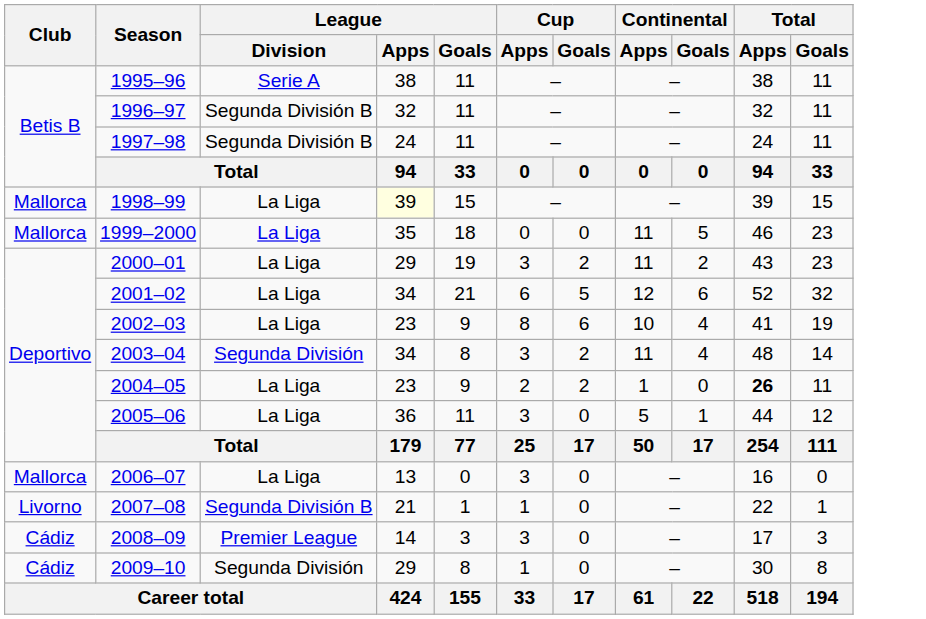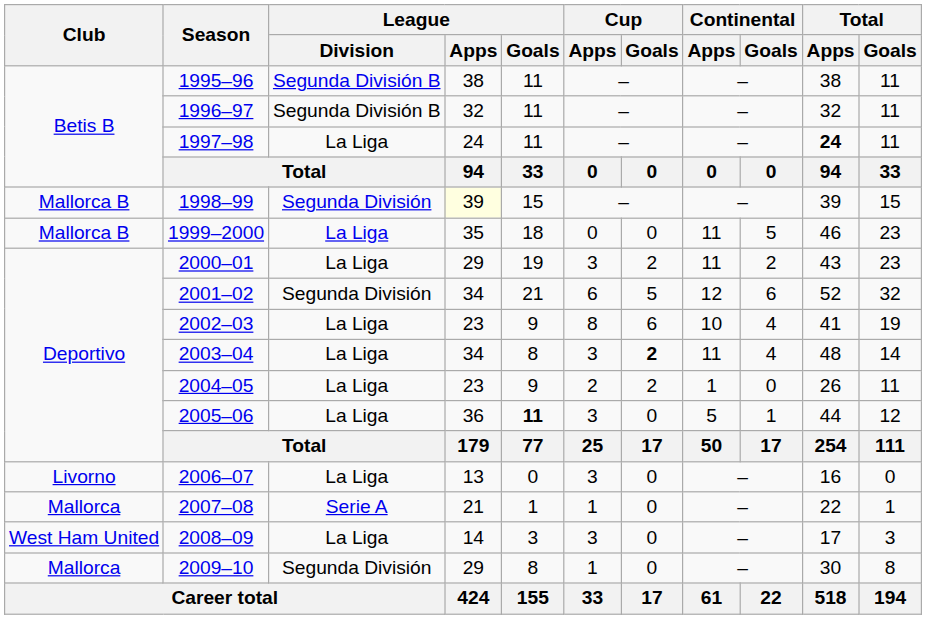1995–96 | League / Division: Serie A -> Segunda División B
1997–98 | League / Division: Segunda División B -> La Liga
1997–98 | Total / Apps: normal -> bold
1998–99 | Club: Mallorca -> Mallorca B
1998–99 | League / Division: La Liga -> Segunda División
1999–2000 | Club: Mallorca -> Mallorca B
2001–02 | League / Division: La Liga -> Segunda División
2003–04 | League / Division: Segunda División -> La Liga
2003–04 | Cup / Goals: normal -> bold
2004–05 | Total / Apps: bold -> normal
2005–06 | League / Goals: normal -> bold
2006–07 | Club: Mallorca -> Livorno
2007–08 | Club: Livorno -> Mallorca
2007–08 | League / Division: Segunda División B -> Serie A
2008–09 | Club: Cádiz -> West Ham United
2008–09 | League / Division: Premier League -> La Liga
2009–10 | Club: Cádiz -> Mallorca
